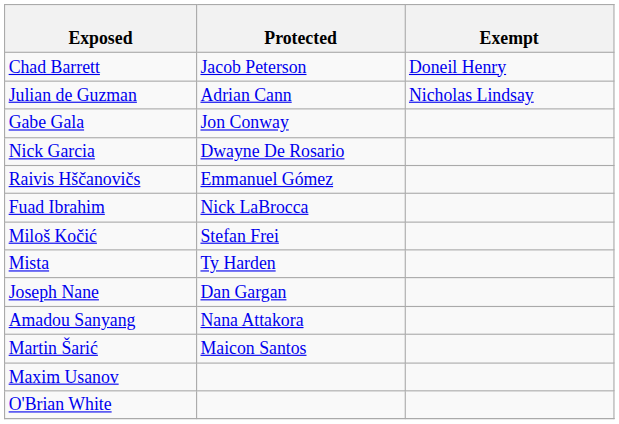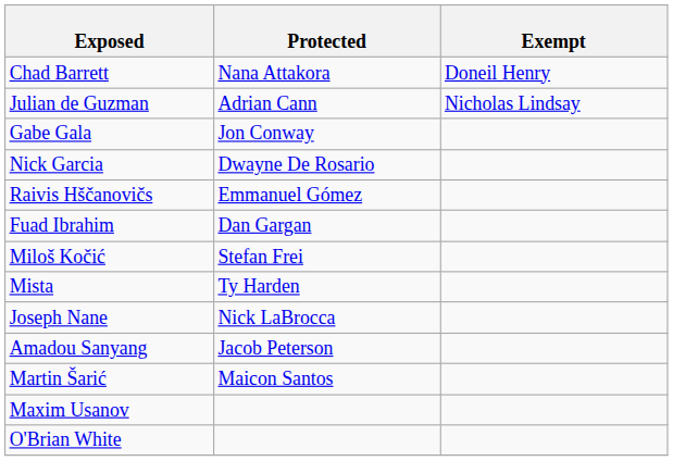Chad Barrett | Protected: Jacob Peterson -> Nana Attakora
Fuad Ibrahim | Protected: Nick LaBrocca -> Dan Gargan
Joseph Nane | Protected: Dan Gargan -> Nick LaBrocca
Amadou Sanyang | Protected: Nana Attakora -> Jacob Peterson
